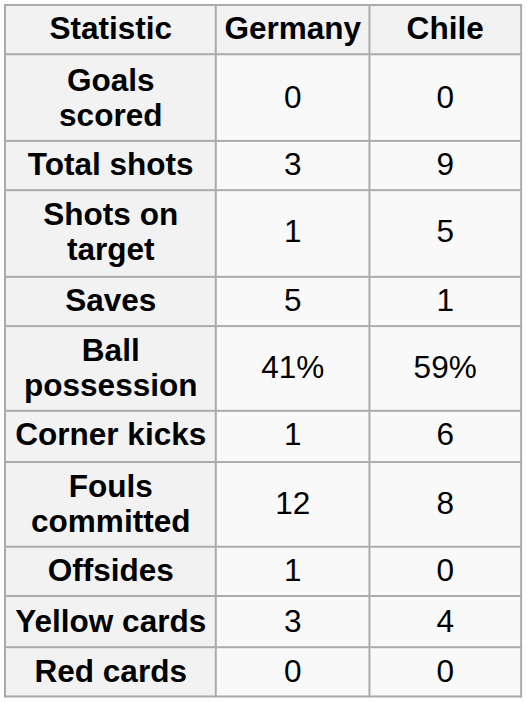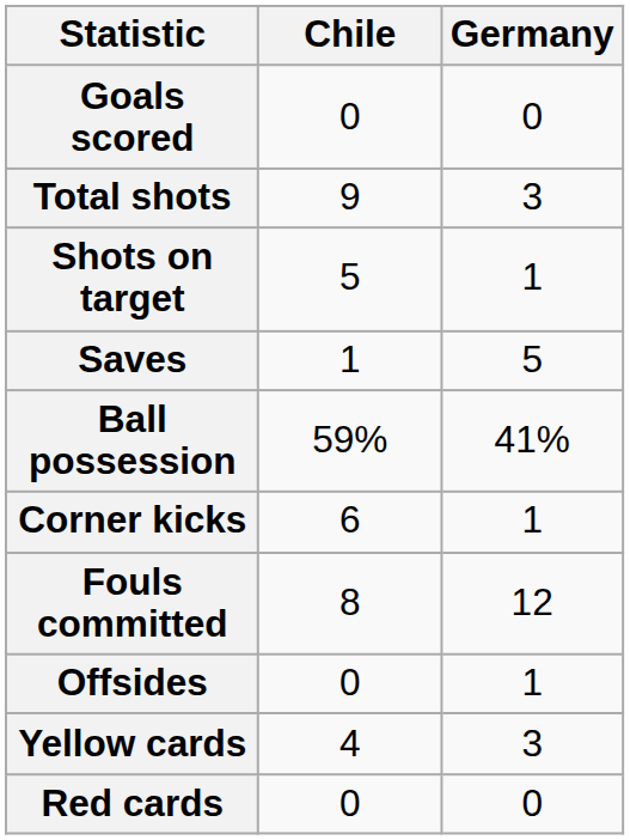columns swapped: Chile <-> Germany
